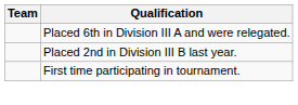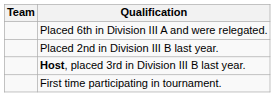+ row: Host, placed 3rd in Division III B last year.
